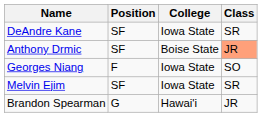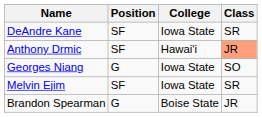Anthony Drmic | College: Boise State -> Hawai'i
Georges Niang | Position: F -> G
Brandon Spearman | College: Hawai'i -> Boise State
